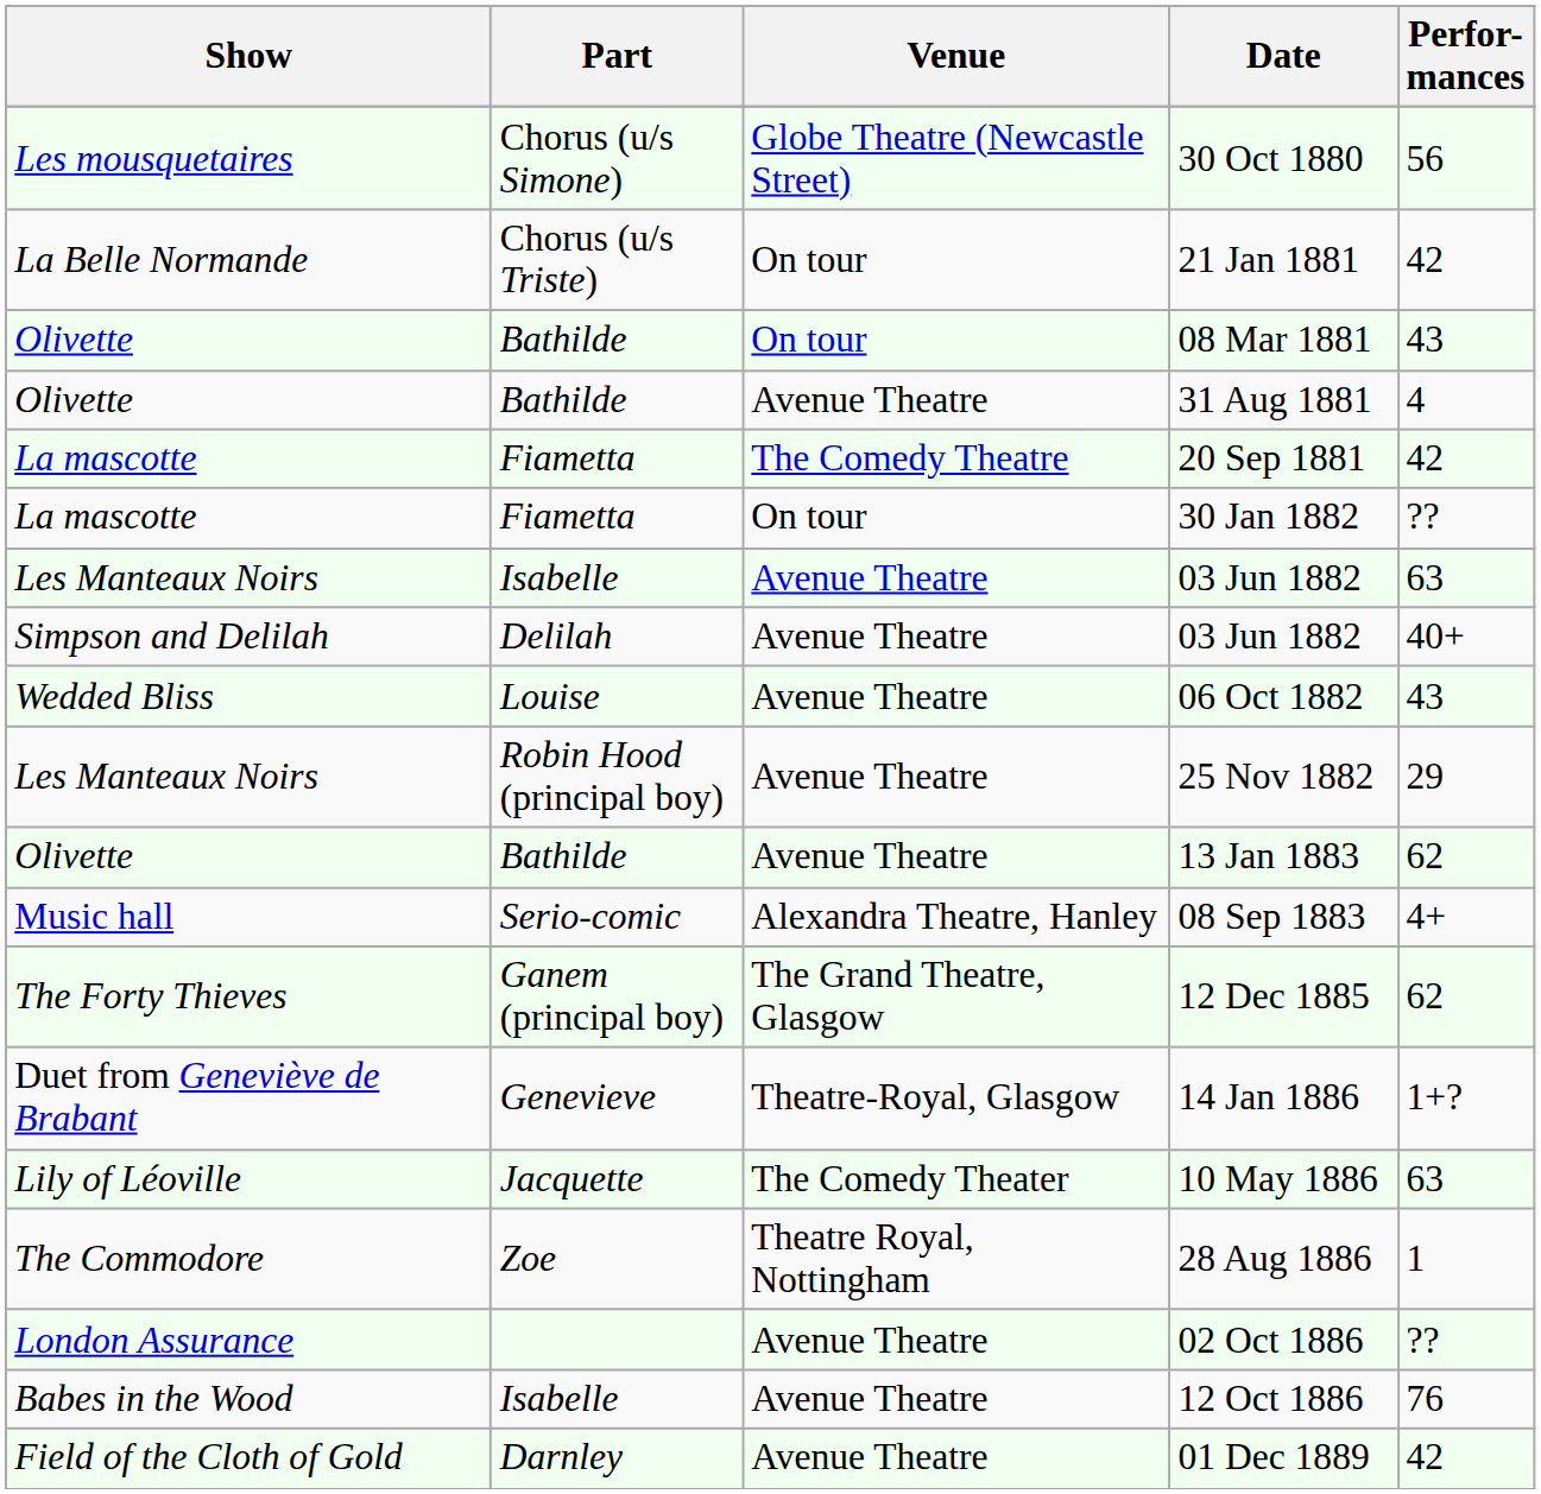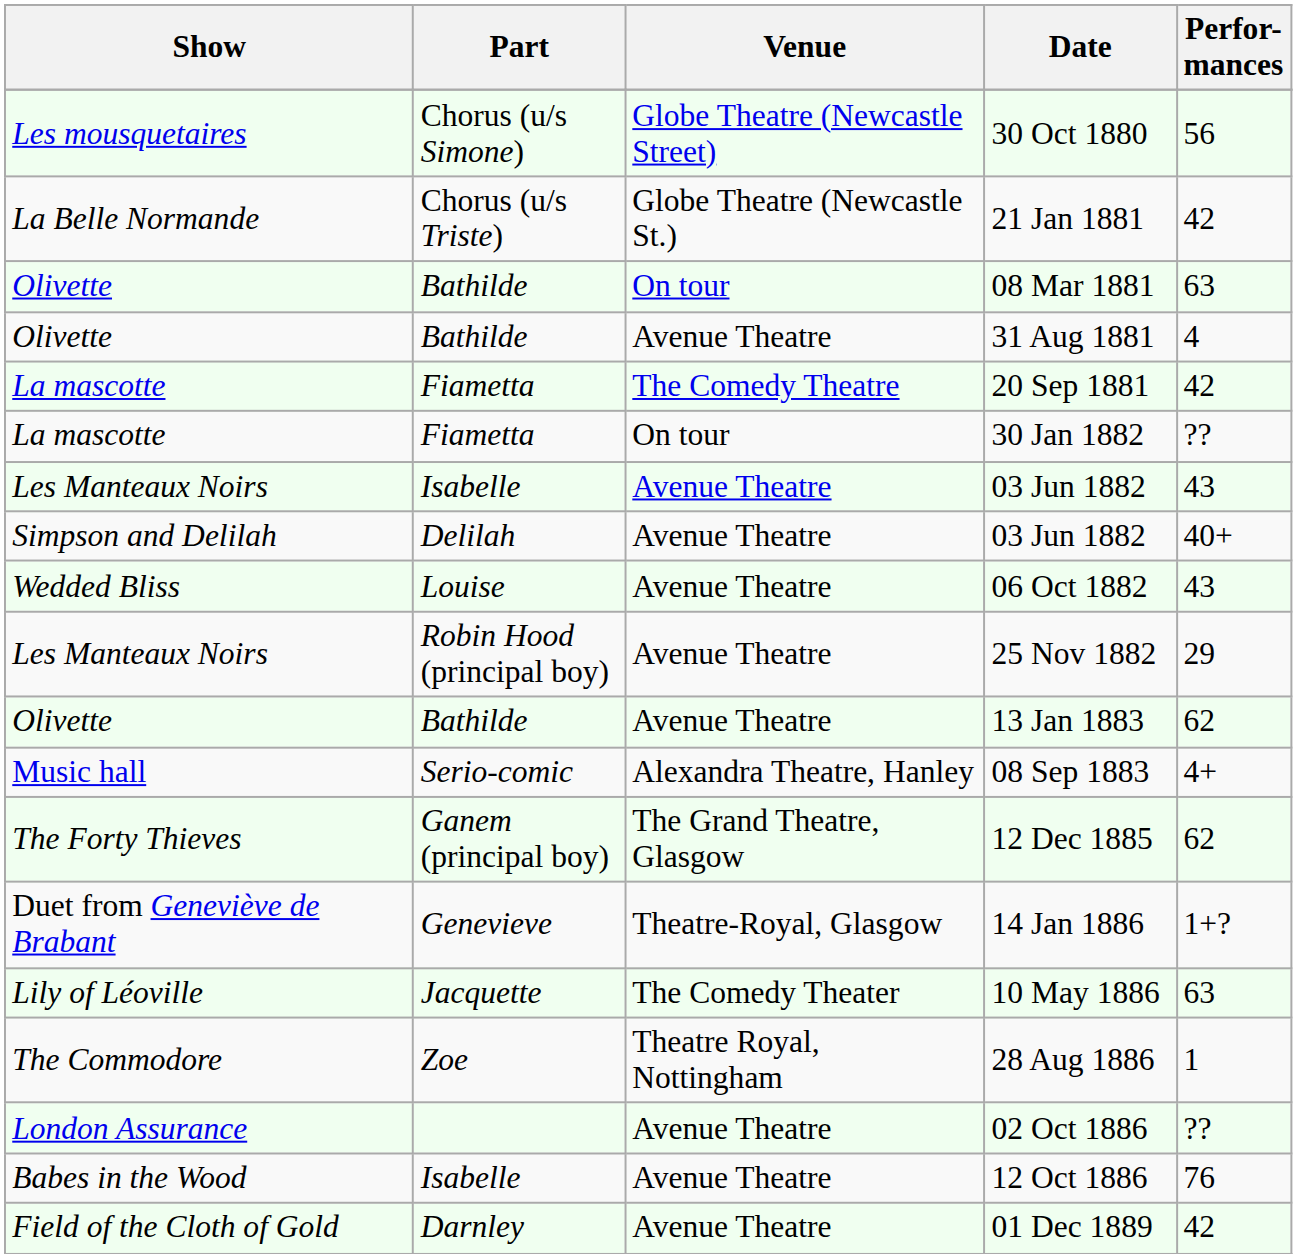21 Jan 1881 | Venue: On tour -> Globe Theatre (Newcastle St.)
08 Mar 1881 | Perfor-mances: 43 -> 63
Les Manteaux Noirs / 03 Jun 1882 | Perfor-mances: 63 -> 43
